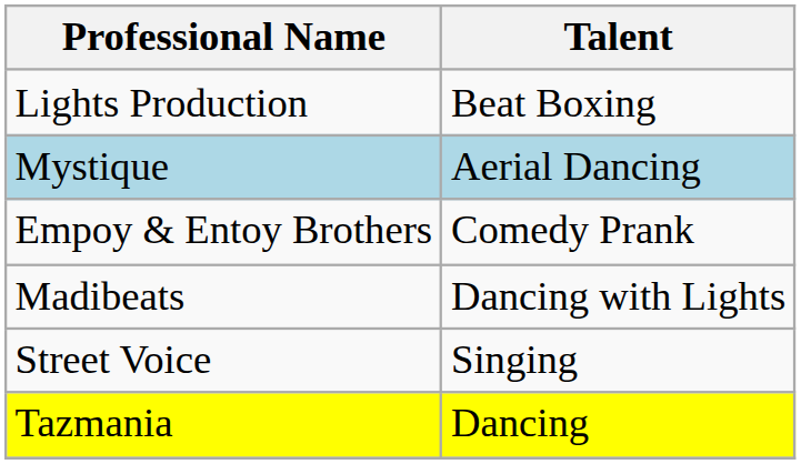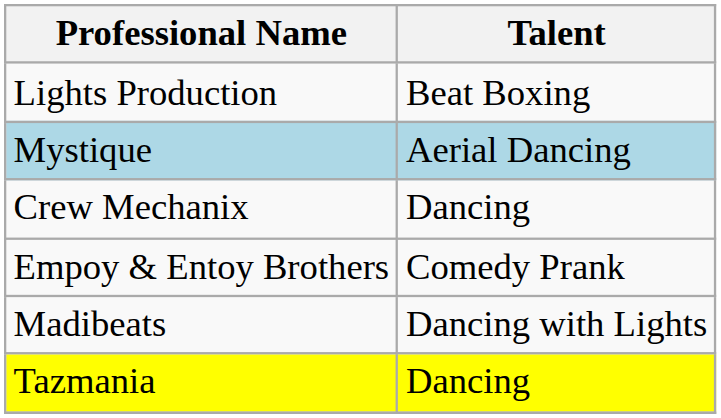+ row: Crew Mechanix | Dancing
- row: Street Voice | Singing
